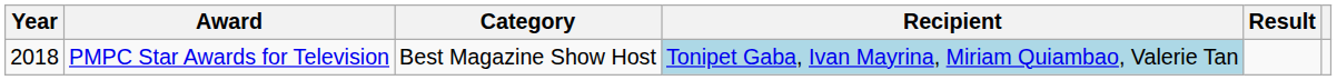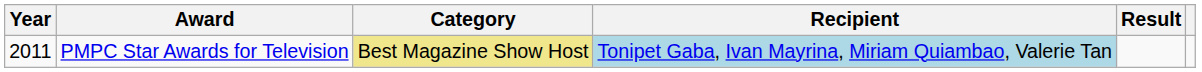PMPC Star Awards for Television | Year: 2018 -> 2011
PMPC Star Awards for Television | Category: no background -> khaki background
